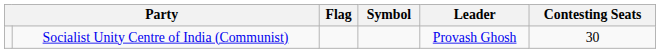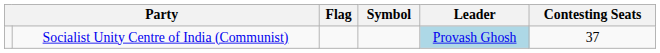Socialist Unity Centre of India (Communist) | Leader: no background -> lightblue background
Socialist Unity Centre of India (Communist) | Contesting Seats: 30 -> 37
